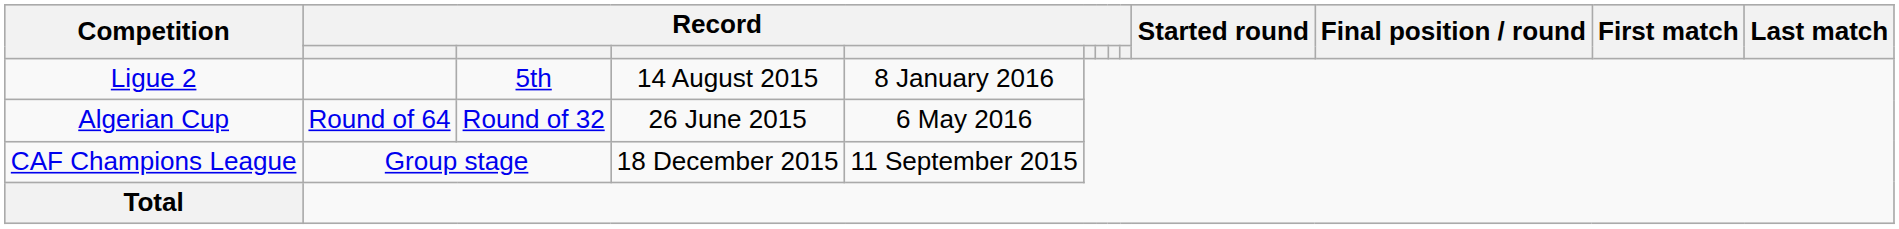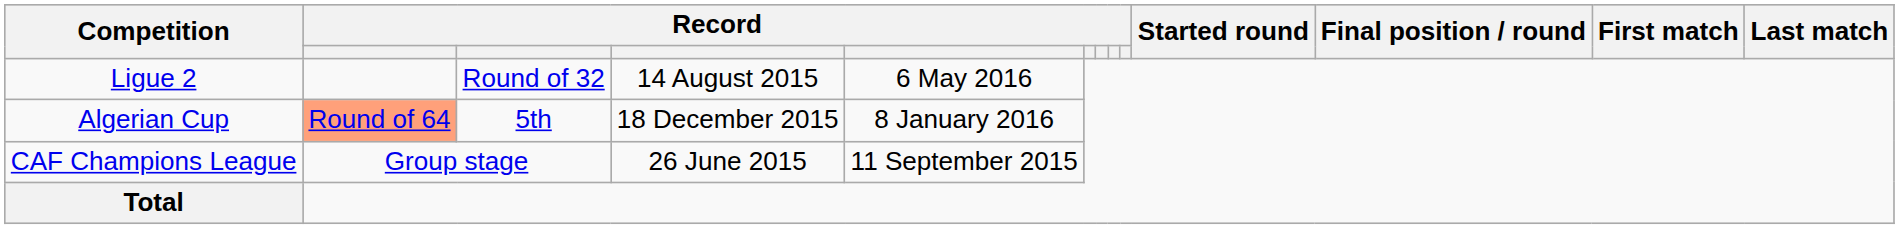Ligue 2 | column 3: 5th -> Round of 32
Ligue 2 | column 5: 8 January 2016 -> 6 May 2016
Algerian Cup | column 2: no background -> lightsalmon background
Algerian Cup | column 3: Round of 32 -> 5th
Algerian Cup | column 4: 26 June 2015 -> 18 December 2015
Algerian Cup | column 5: 6 May 2016 -> 8 January 2016
CAF Champions League | column 4: 18 December 2015 -> 26 June 2015
